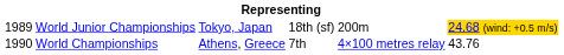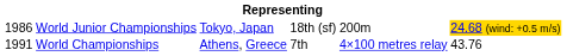World Junior Championships | column 1: 1989 -> 1986
World Championships | column 1: 1990 -> 1991
